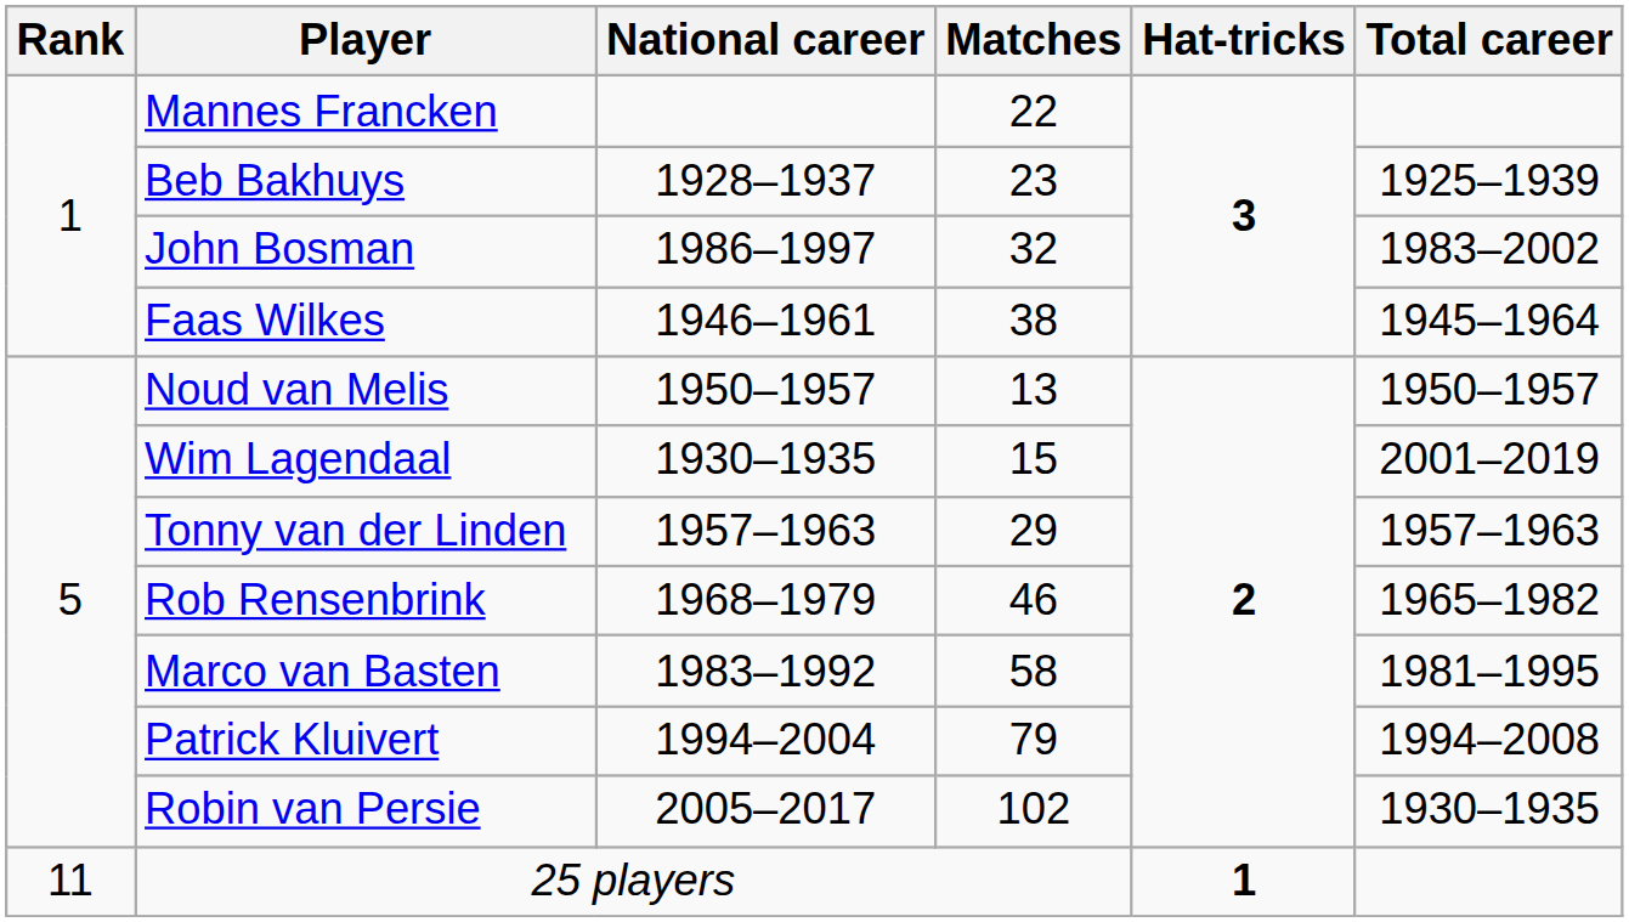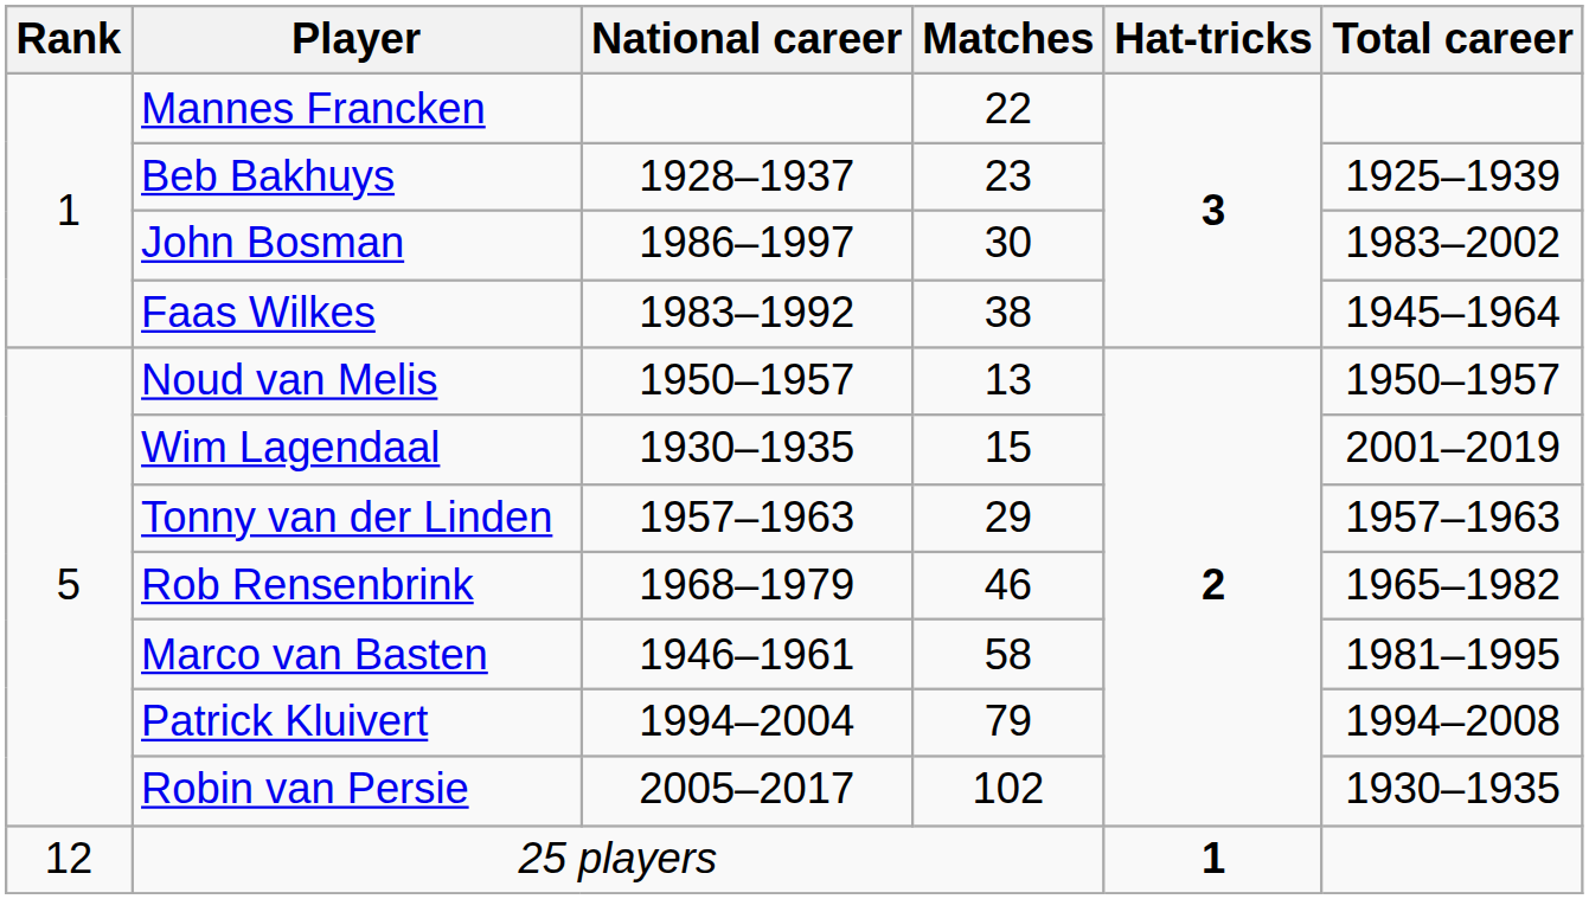John Bosman | Matches: 32 -> 30
Faas Wilkes | National career: 1946–1961 -> 1983–1992
Marco van Basten | National career: 1983–1992 -> 1946–1961
25 players | Rank: 11 -> 12
